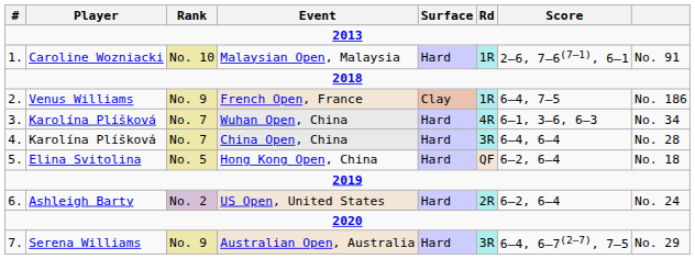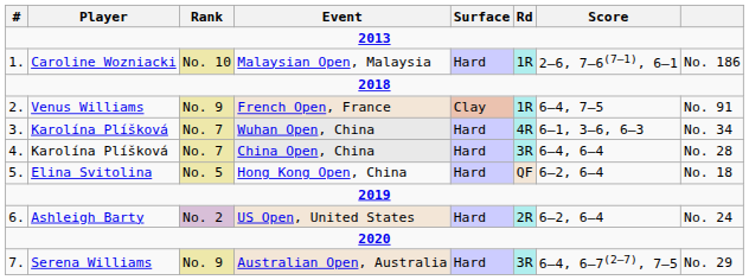Malaysian Open, Malaysia | column 8: No. 91 -> No. 186
French Open, France | column 8: No. 186 -> No. 91
